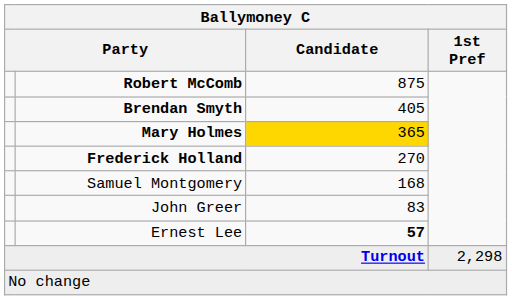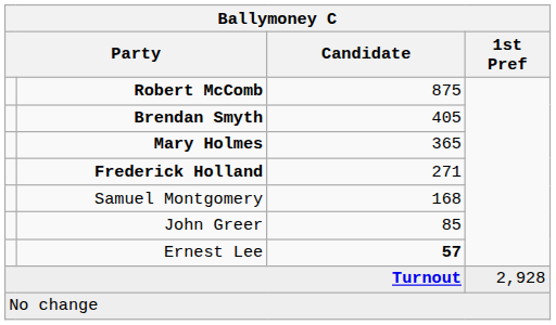Mary Holmes | Candidate: gold background -> no background
Frederick Holland | Candidate: 270 -> 271
John Greer | Candidate: 83 -> 85
Turnout | 1st Pref: 2,298 -> 2,928
